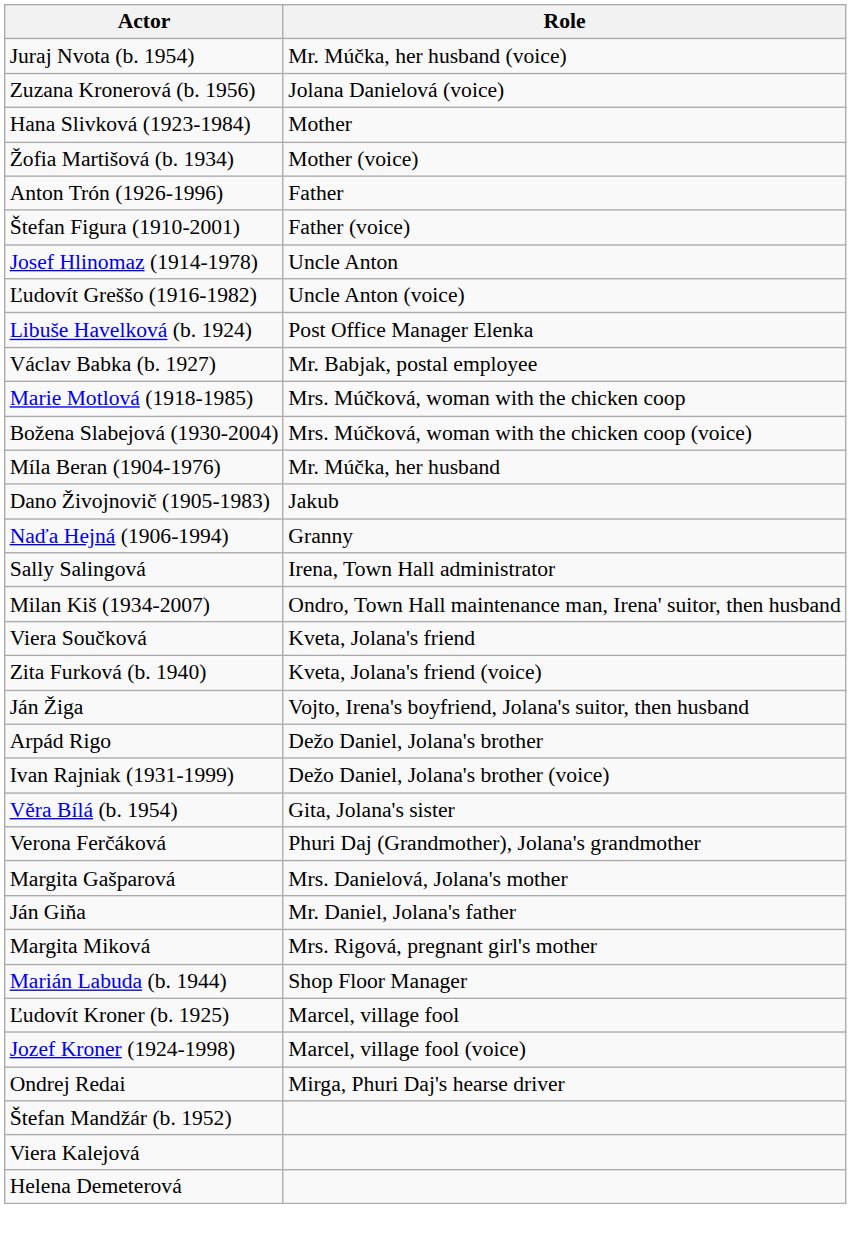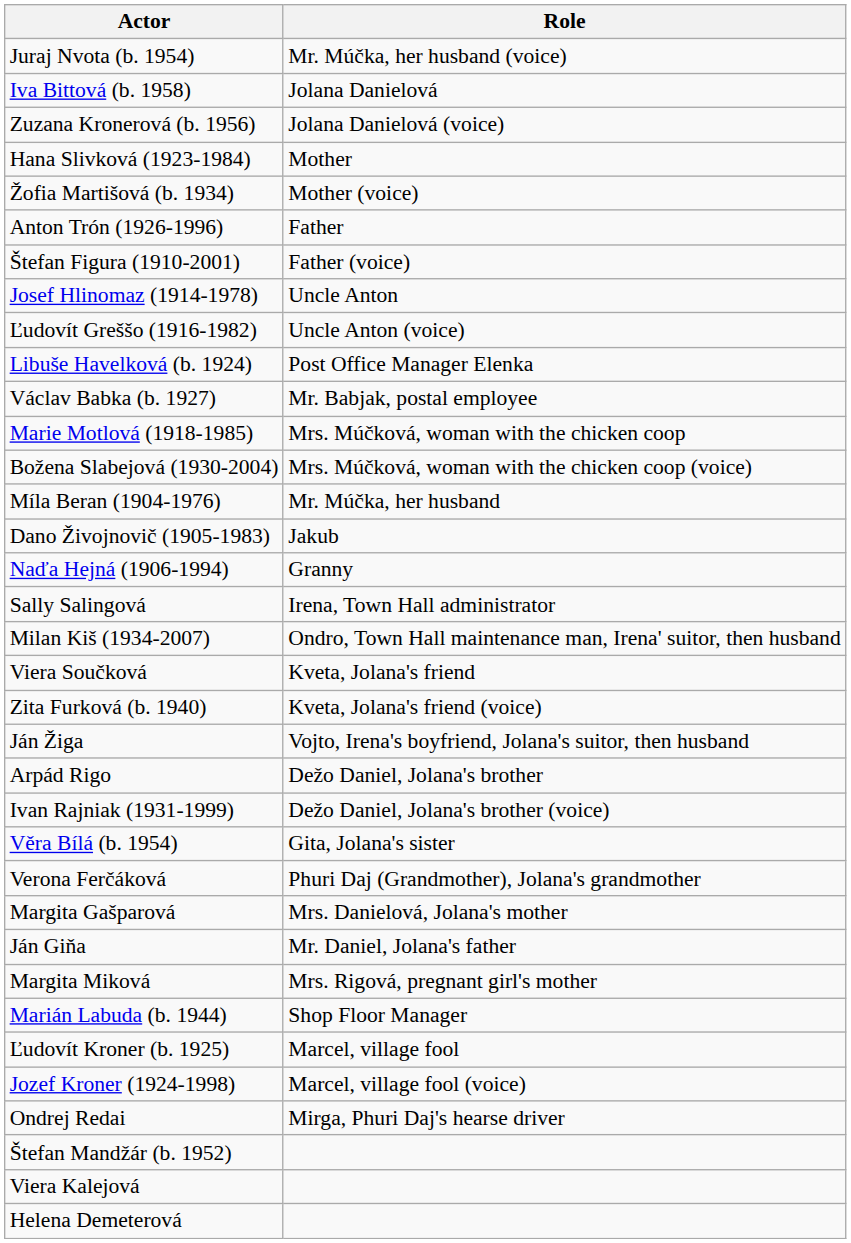+ row: Iva Bittová (b. 1958) | Jolana Danielová
